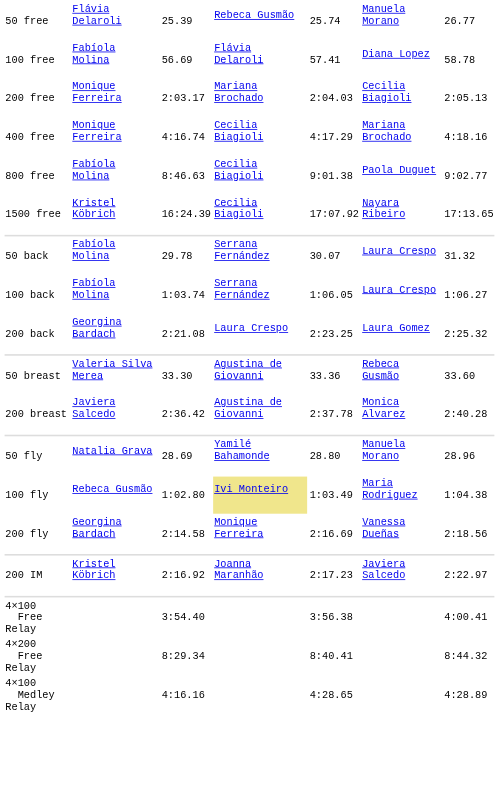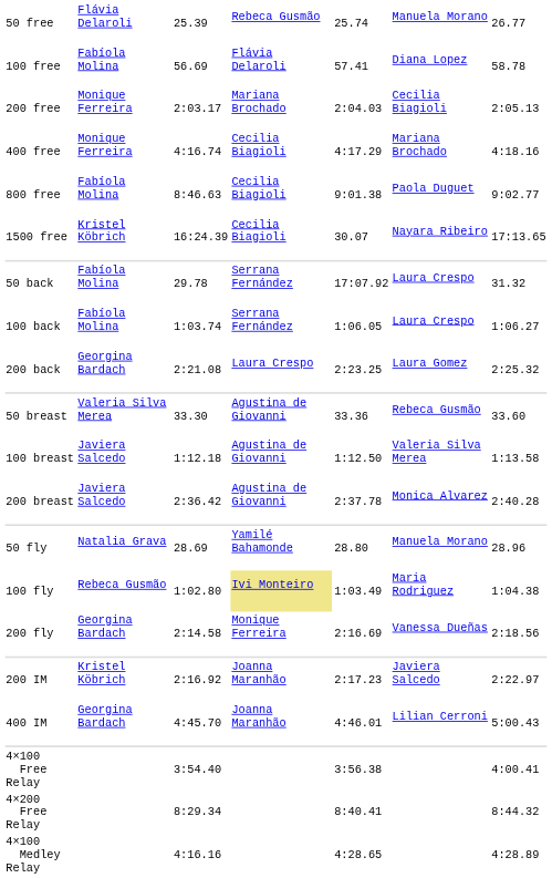1500 free | column 5: 17:07.92 -> 30.07
50 back | column 5: 30.07 -> 17:07.92
+ row: 100 breast | Javiera Salcedo | 1:12.18 | Agustina de Giovanni | 1:12.50 | Valeria Silva Merea | 1:13.58
+ row: 400 IM | Georgina Bardach | 4:45.70 | Joanna Maranhão | 4:46.01 | Lilian Cerroni | 5:00.43
